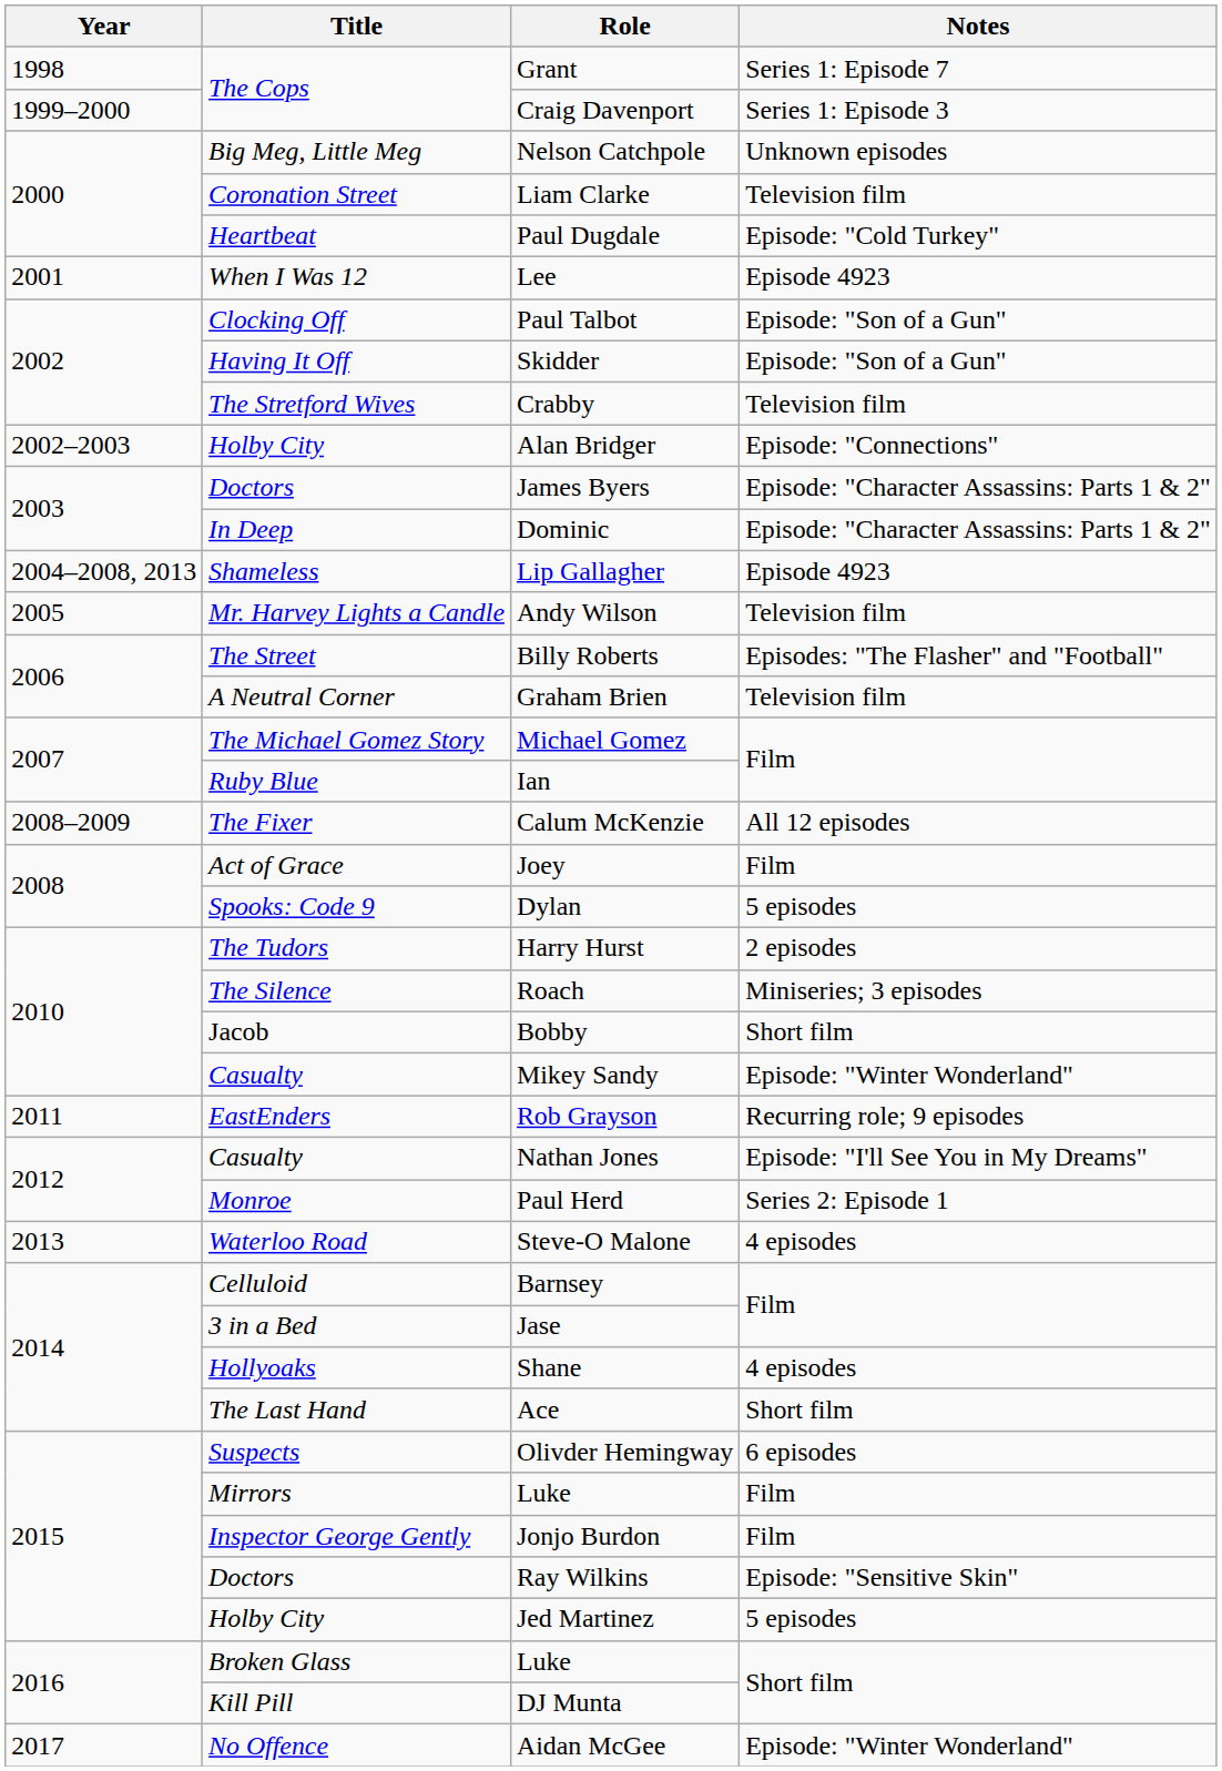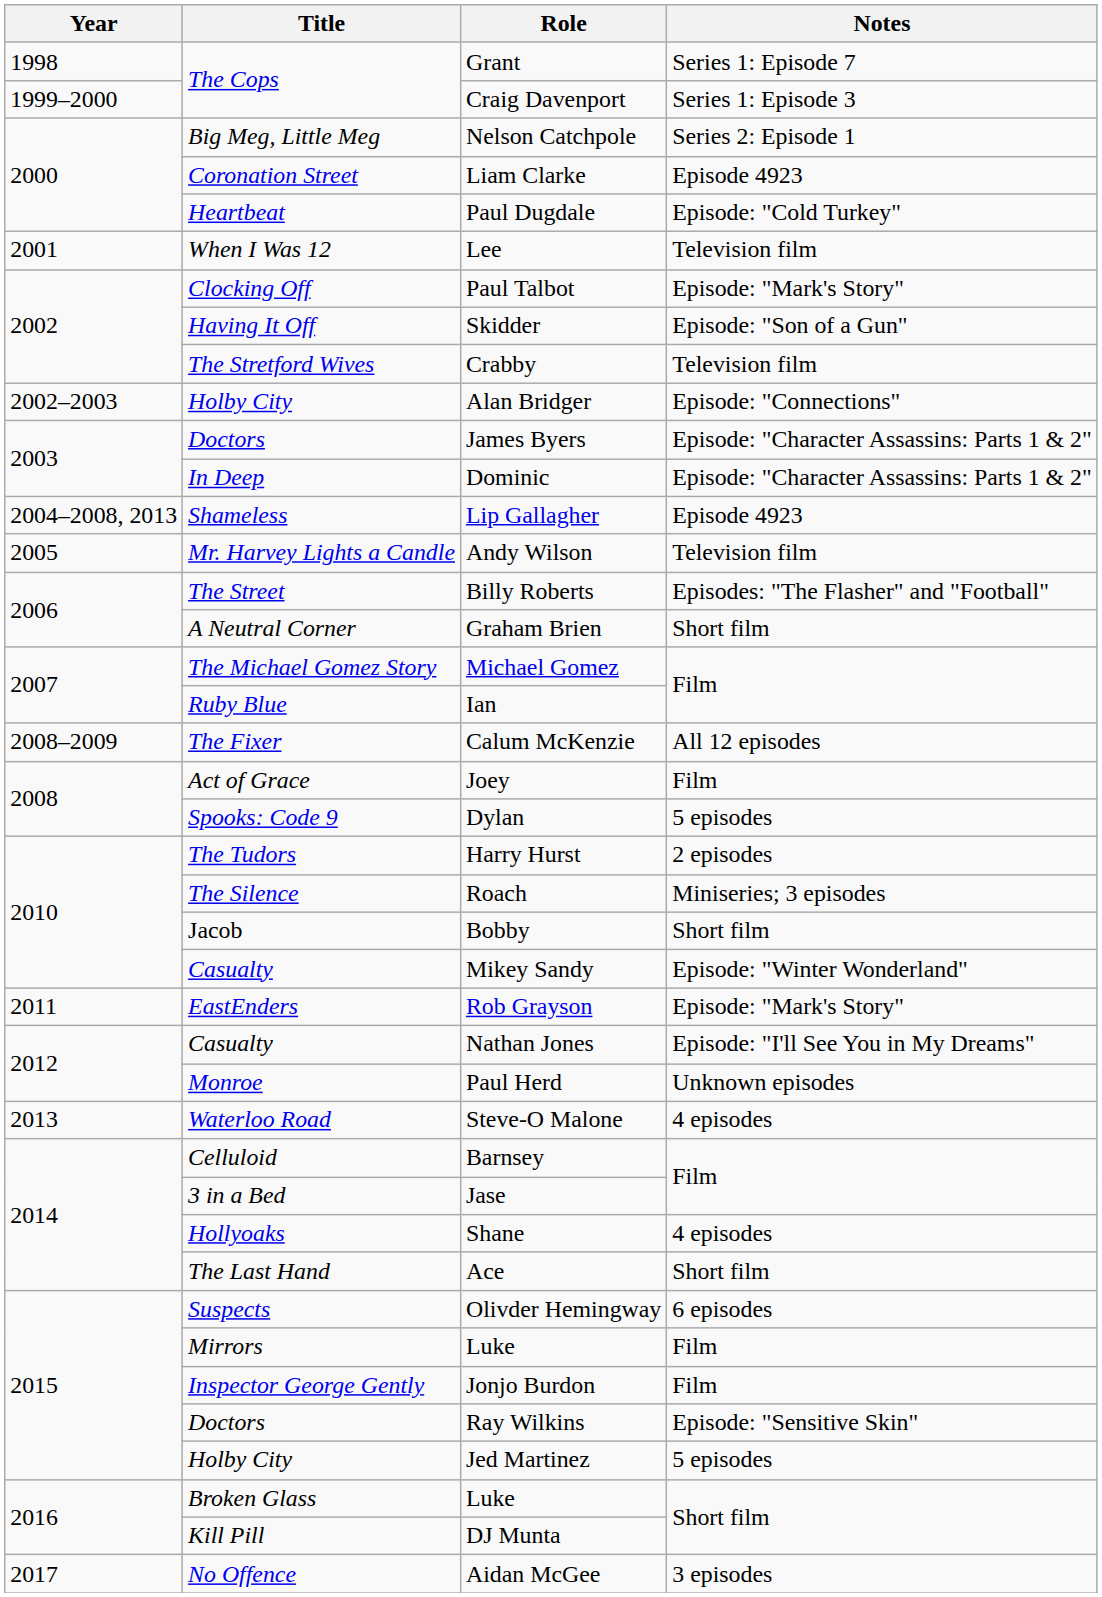Nelson Catchpole | Notes: Unknown episodes -> Series 2: Episode 1
Liam Clarke | Notes: Television film -> Episode 4923
Lee | Notes: Episode 4923 -> Television film
Paul Talbot | Notes: Episode: "Son of a Gun" -> Episode: "Mark's Story"
Graham Brien | Notes: Television film -> Short film
Rob Grayson | Notes: Recurring role; 9 episodes -> Episode: "Mark's Story"
Paul Herd | Notes: Series 2: Episode 1 -> Unknown episodes
Aidan McGee | Notes: Episode: "Winter Wonderland" -> 3 episodes
